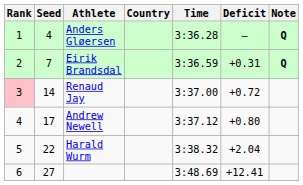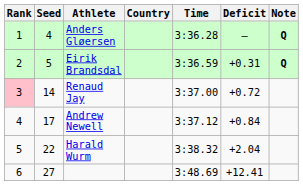Eirik Brandsdal | Seed: 7 -> 5
Andrew Newell | Deficit: +0.80 -> +0.84
